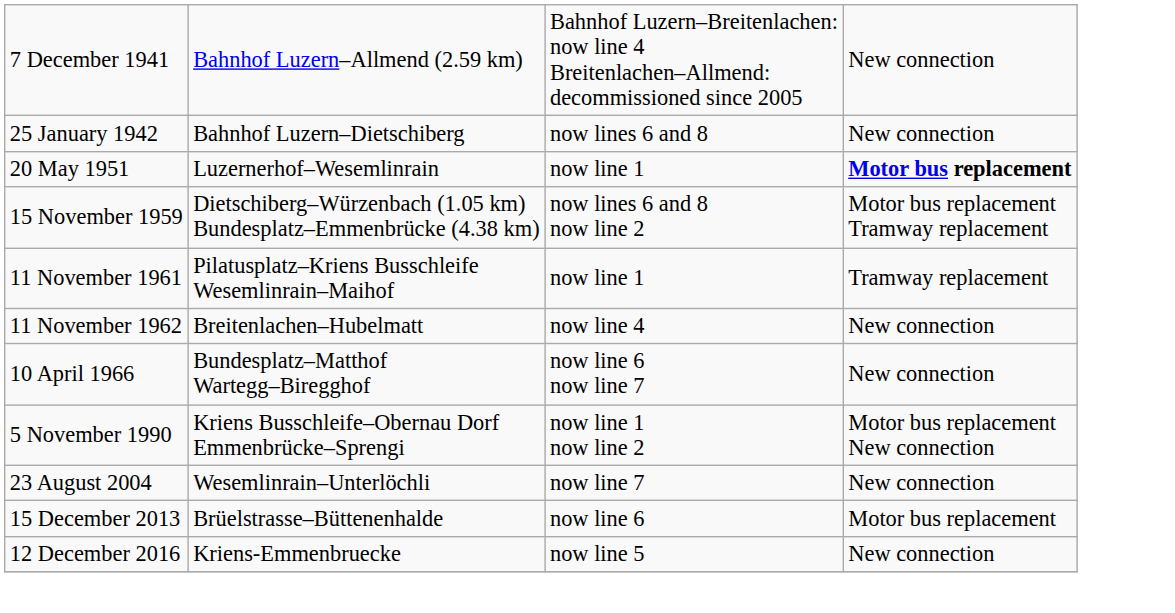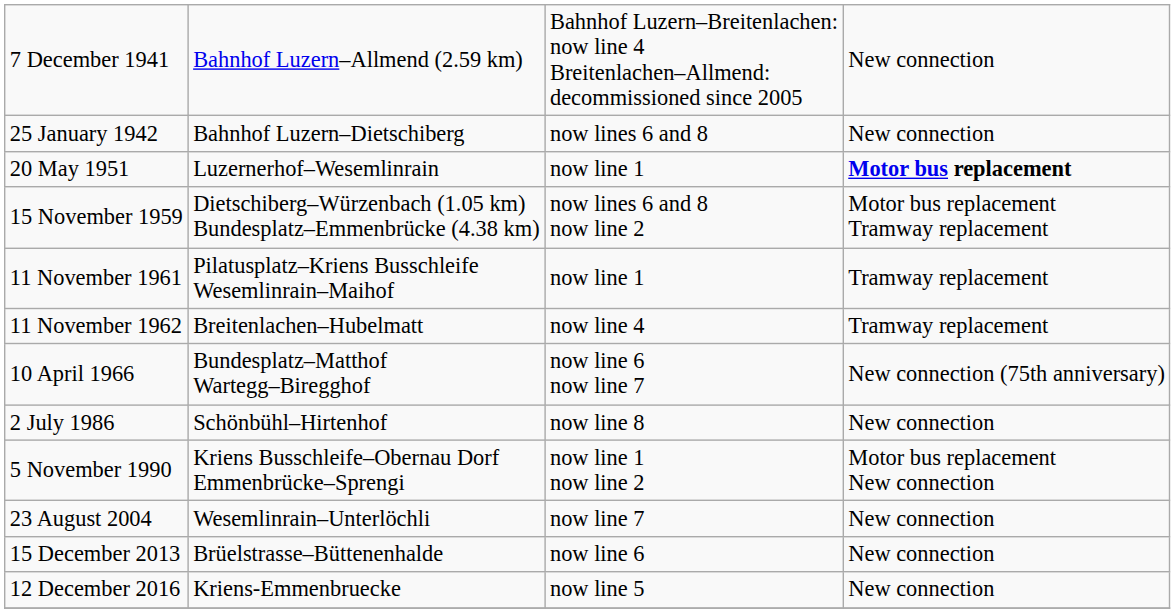11 November 1962 | column 4: New connection -> Tramway replacement
10 April 1966 | column 4: New connection -> New connection (75th anniversary)
+ row: 2 July 1986 | Schönbühl–Hirtenhof | now line 8 | New connection
15 December 2013 | column 4: Motor bus replacement -> New connection
